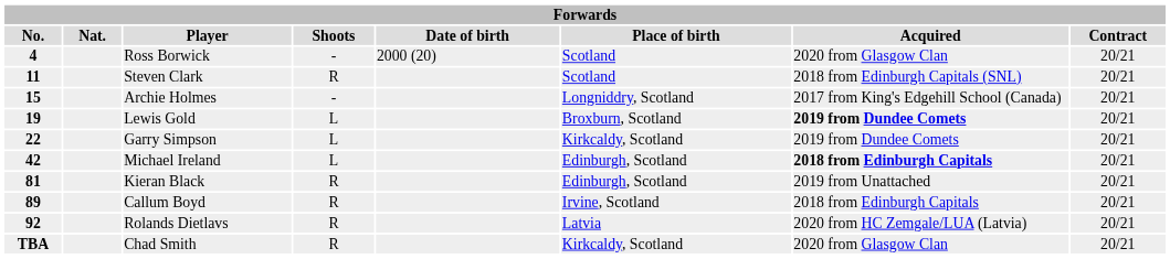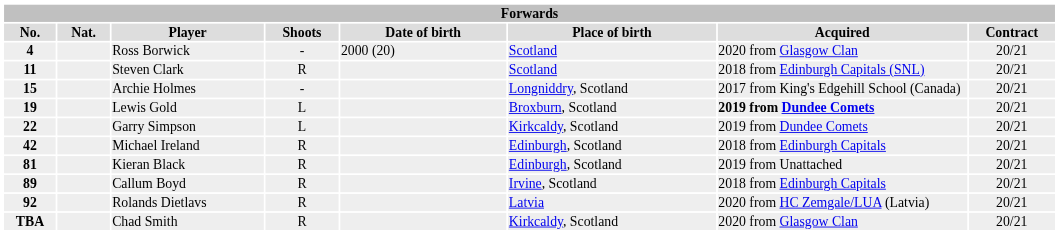Michael Ireland | Shoots: L -> R
Michael Ireland | Acquired: bold -> normal
